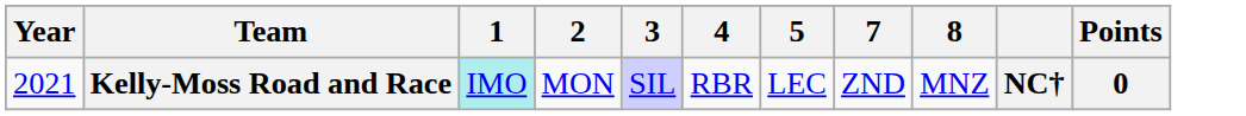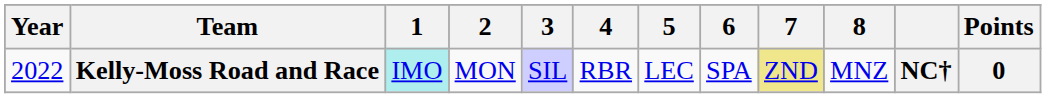+ column: 6 | SPA
Kelly-Moss Road and Race | Year: 2021 -> 2022
Kelly-Moss Road and Race | 7: no background -> khaki background
